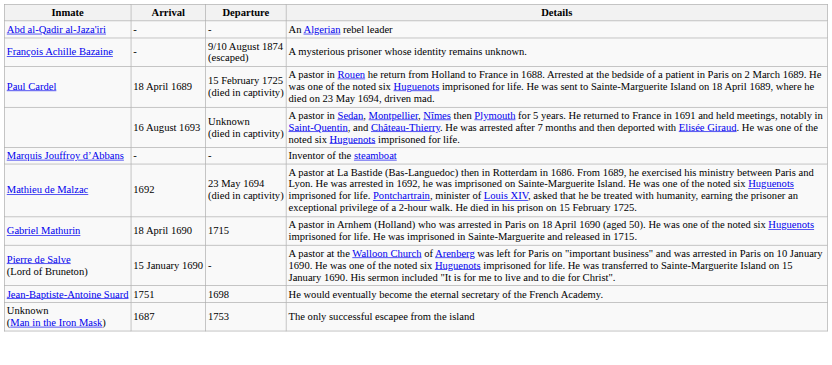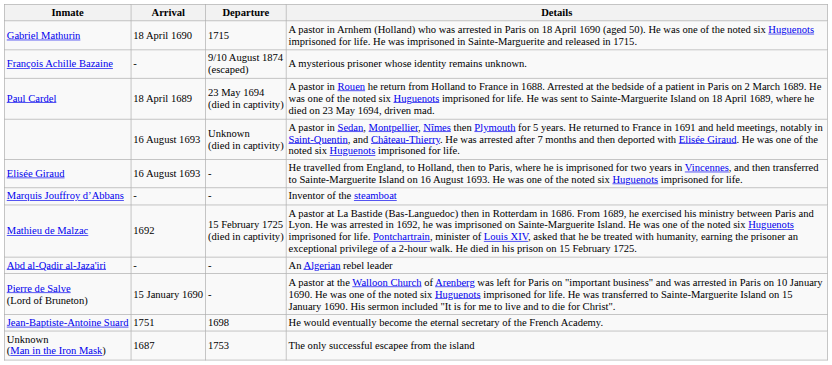rows swapped: Abd al-Qadir al-Jaza'iri <-> Gabriel Mathurin
Paul Cardel | Departure: 15 February 1725 (died in captivity) -> 23 May 1694 (died in captivity)
+ row: Elisée Giraud | 16 August 1693 | - | He travelled from England, to Holland, then to Paris, where he is imprisoned for two years in Vincennes, and then transferred to Sainte-Marguerite Island on 16 August 1693. He was one of the noted six Huguenots imprisoned for life.
Mathieu de Malzac | Departure: 23 May 1694 (died in captivity) -> 15 February 1725 (died in captivity)
